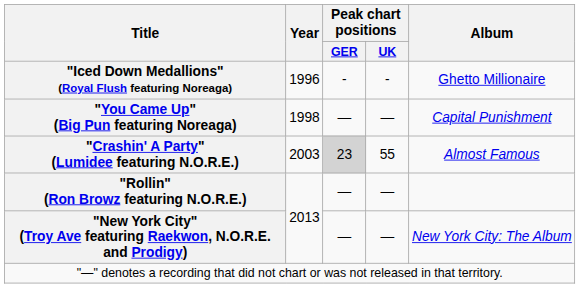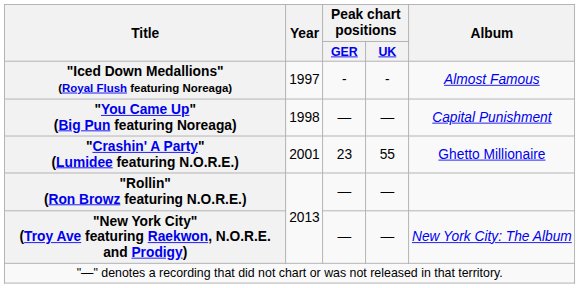"Iced Down Medallions" (Royal Flush featuring Noreaga) | Year: 1996 -> 1997
"Iced Down Medallions" (Royal Flush featuring Noreaga) | Album: Ghetto Millionaire -> Almost Famous
"Crashin' A Party" (Lumidee featuring N.O.R.E.) | Year: 2003 -> 2001
"Crashin' A Party" (Lumidee featuring N.O.R.E.) | Peak chart positions / GER: lightgrey background -> no background
"Crashin' A Party" (Lumidee featuring N.O.R.E.) | Album: Almost Famous -> Ghetto Millionaire
